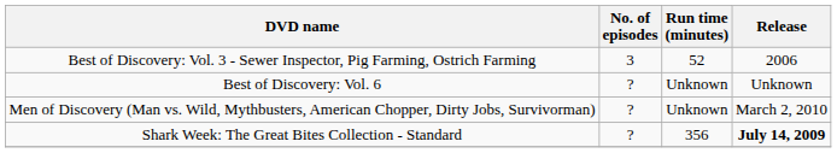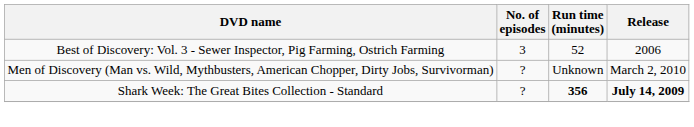- row: Best of Discovery: Vol. 6 | ? | Unknown | Unknown
Shark Week: The Great Bites Collection - Standard | Run time (minutes): normal -> bold
